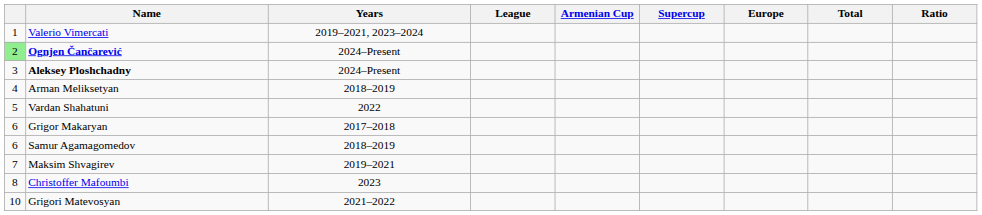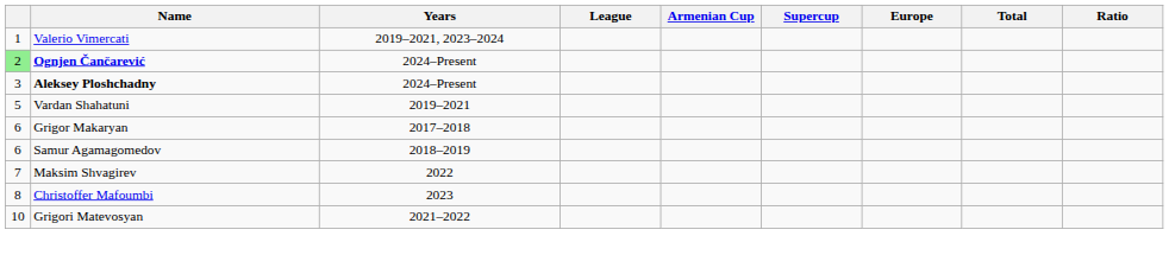- row: 4 | Arman Meliksetyan | 2018–2019
Vardan Shahatuni | Years: 2022 -> 2019–2021
Maksim Shvagirev | Years: 2019–2021 -> 2022
